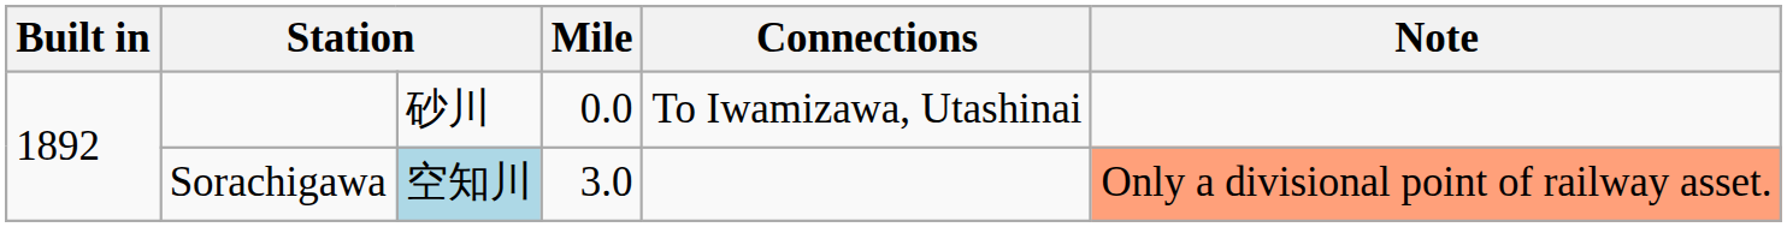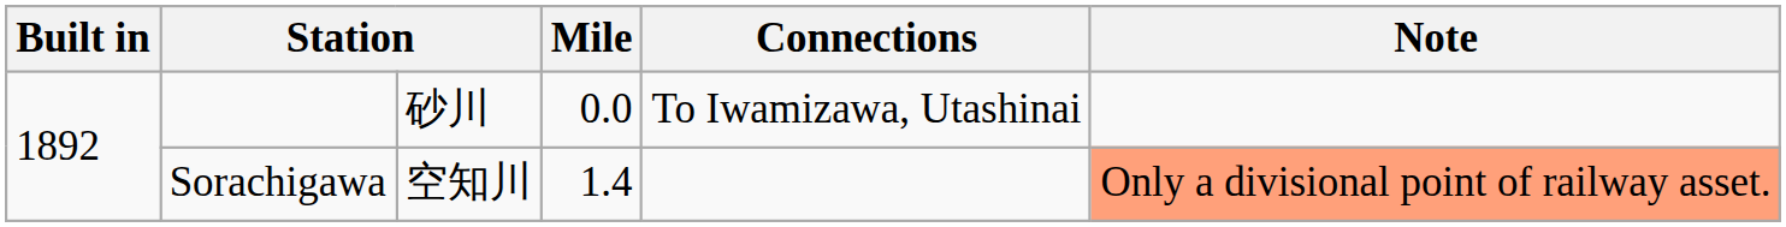Sorachigawa | column 3: lightblue background -> no background
Sorachigawa | Mile: 3.0 -> 1.4
